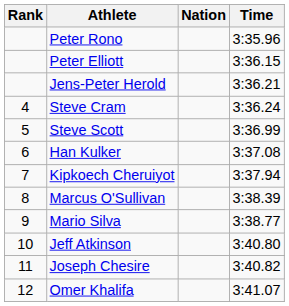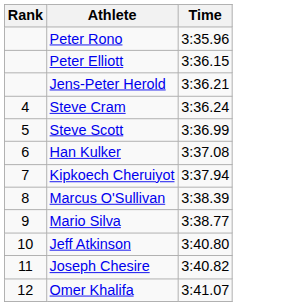- column: Nation
